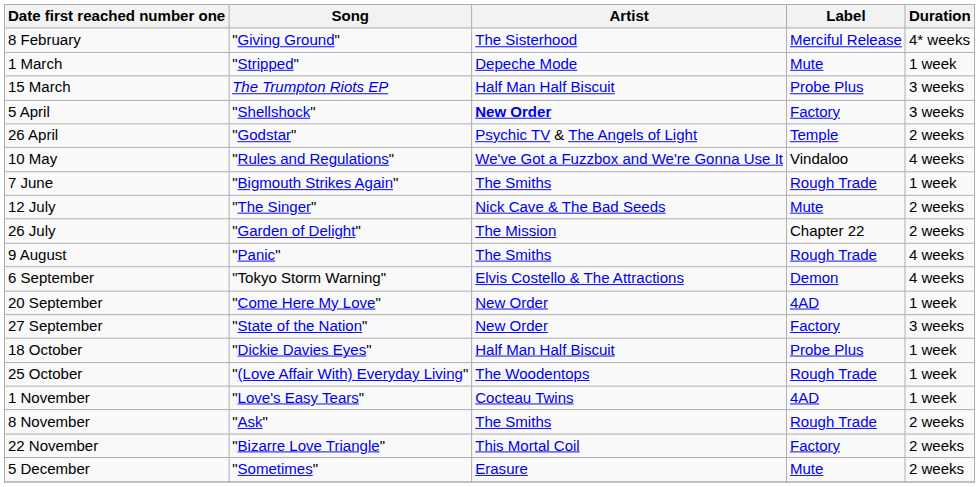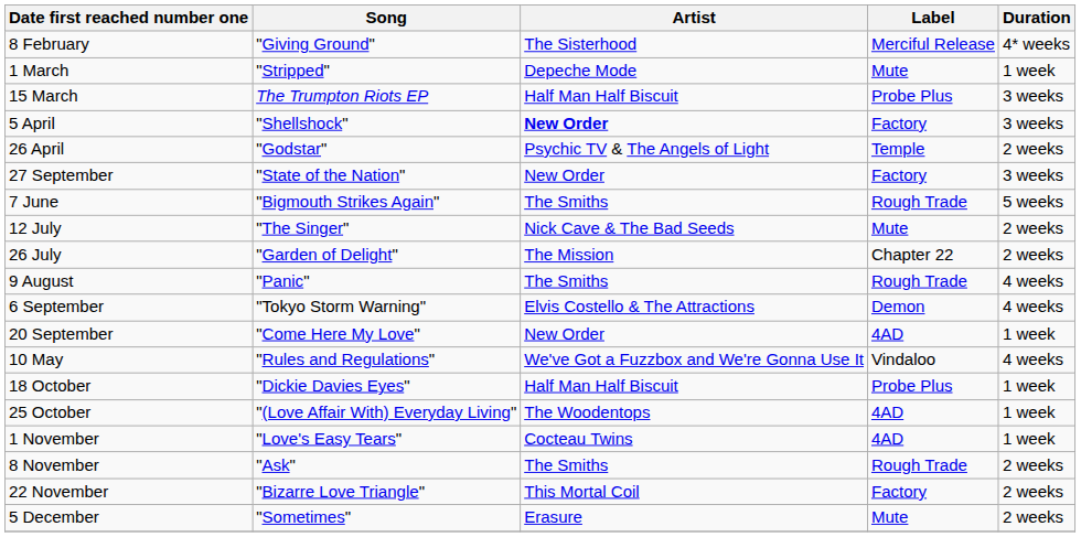rows swapped: 10 May <-> 27 September
7 June | Duration: 1 week -> 5 weeks
25 October | Label: Rough Trade -> 4AD
